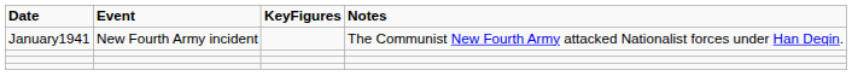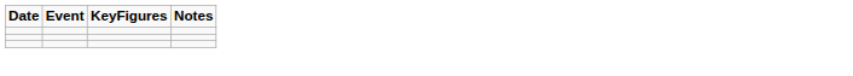- row: January1941 | New Fourth Army incident | The Communist New Fourth Army attacked Nationalist forces under Han Deqin.
